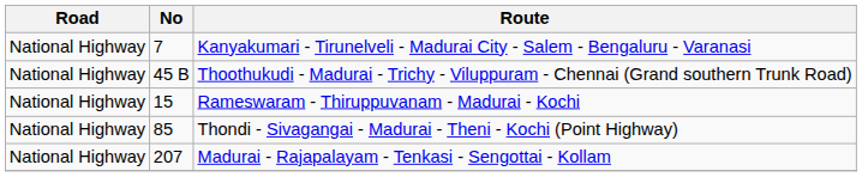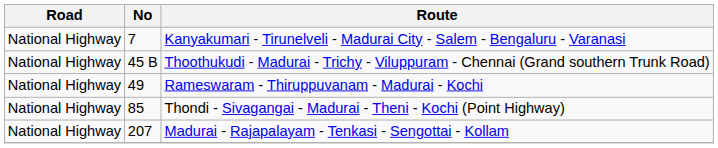Rameswaram - Thiruppuvanam - Madurai - Kochi | No: 15 -> 49
